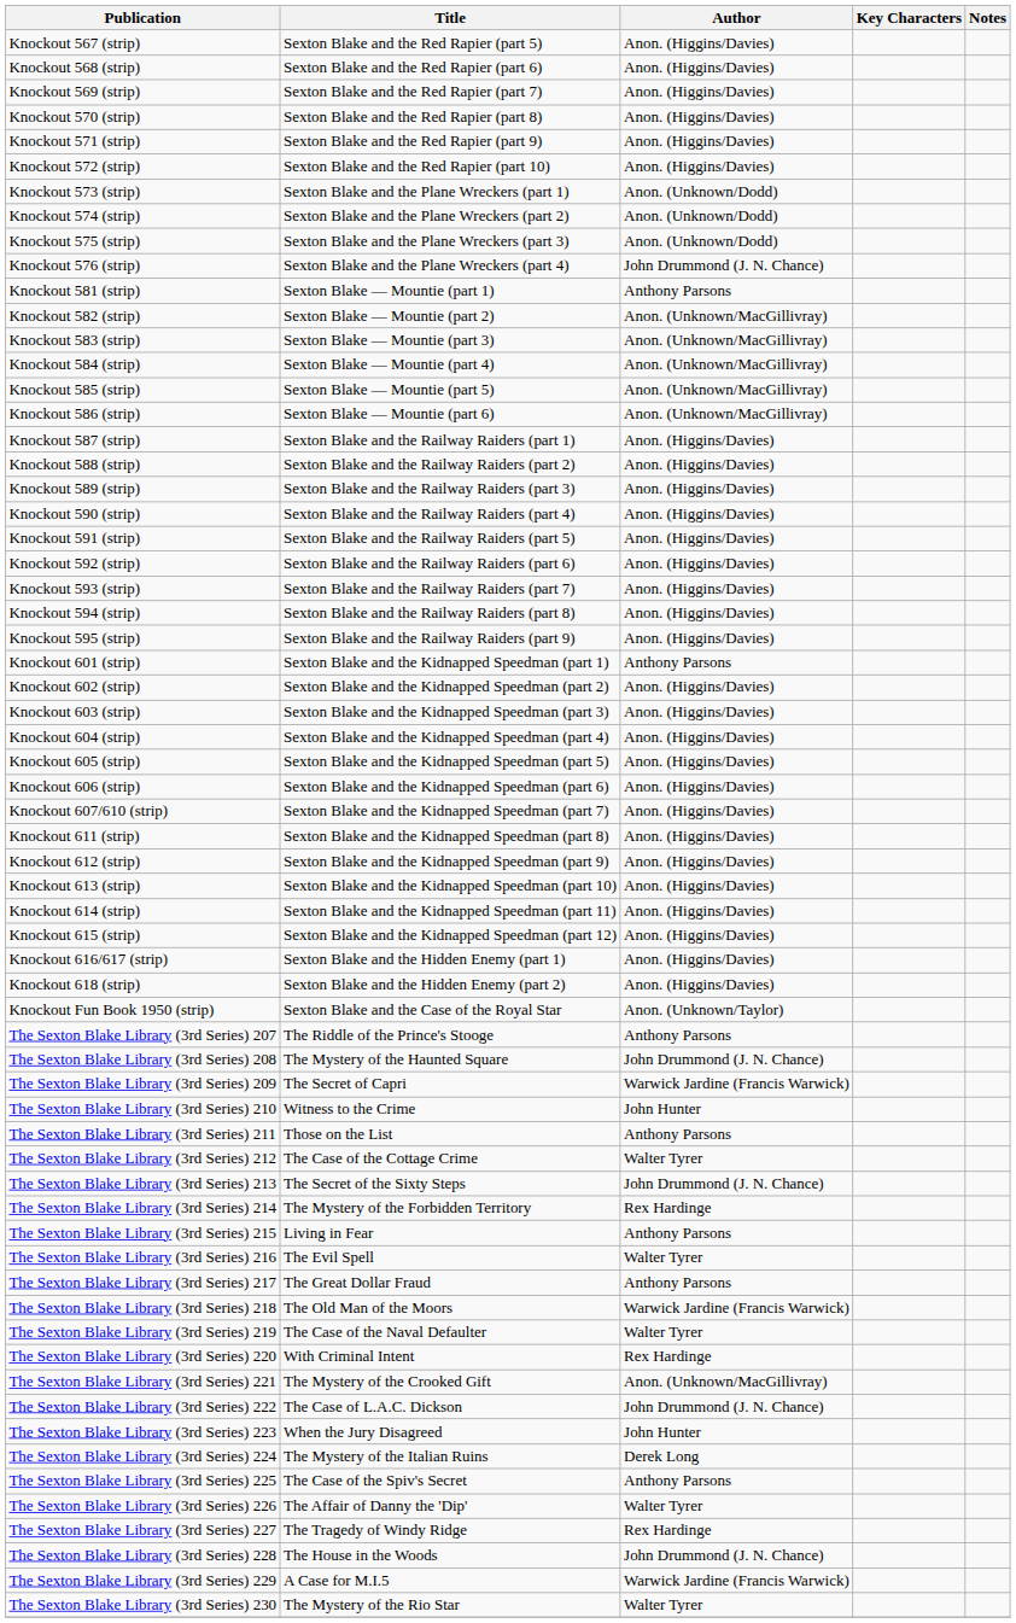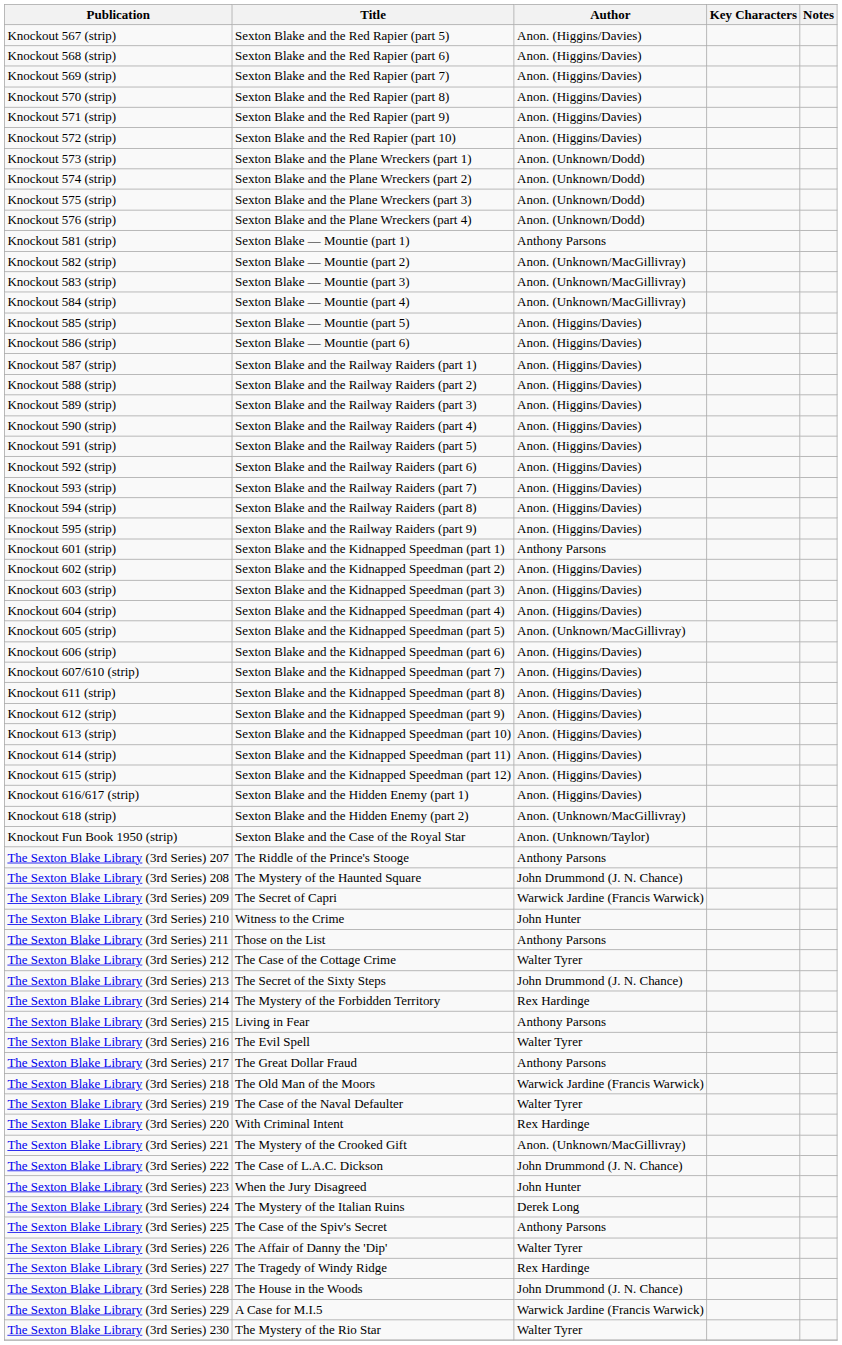Knockout 576 (strip) | Author: John Drummond (J. N. Chance) -> Anon. (Unknown/Dodd)
Knockout 585 (strip) | Author: Anon. (Unknown/MacGillivray) -> Anon. (Higgins/Davies)
Knockout 586 (strip) | Author: Anon. (Unknown/MacGillivray) -> Anon. (Higgins/Davies)
Knockout 605 (strip) | Author: Anon. (Higgins/Davies) -> Anon. (Unknown/MacGillivray)
Knockout 618 (strip) | Author: Anon. (Higgins/Davies) -> Anon. (Unknown/MacGillivray)
